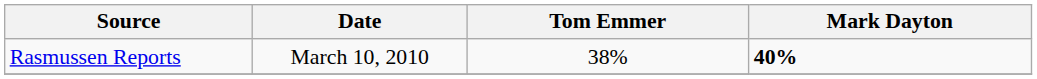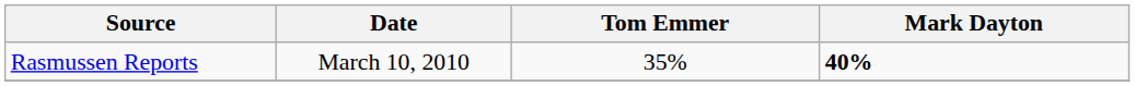Rasmussen Reports | Tom Emmer: 38% -> 35%
